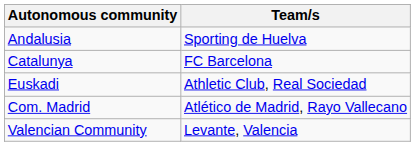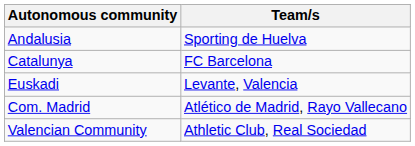Euskadi | Team/s: Athletic Club, Real Sociedad -> Levante, Valencia
Valencian Community | Team/s: Levante, Valencia -> Athletic Club, Real Sociedad
